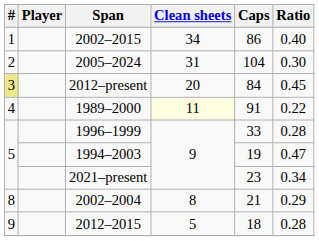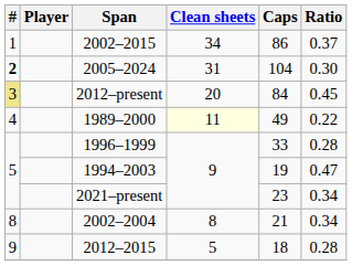2002–2015 | Ratio: 0.40 -> 0.37
2005–2024 | #: normal -> bold
1989–2000 | Caps: 91 -> 49
2002–2004 | Ratio: 0.29 -> 0.34
